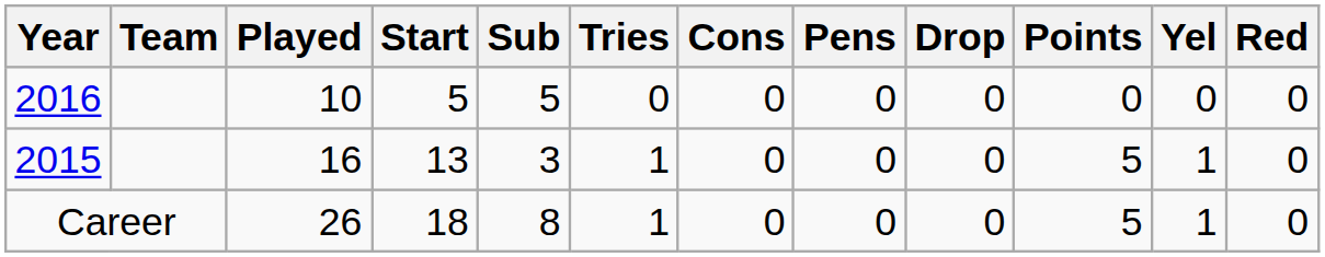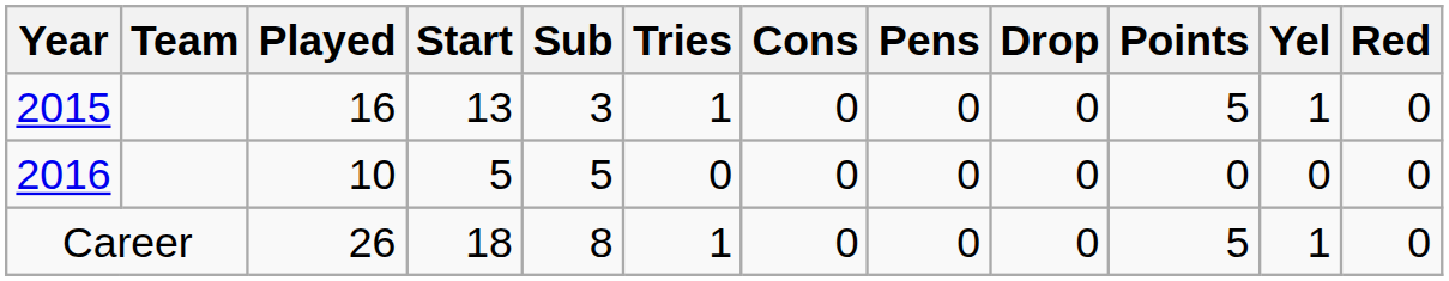rows swapped: 2015 <-> 2016
